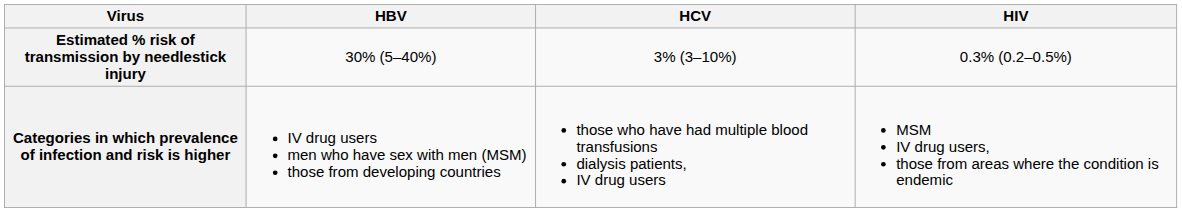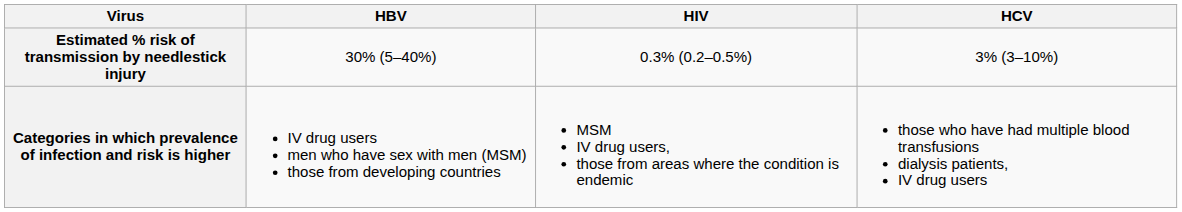columns swapped: HCV <-> HIV
